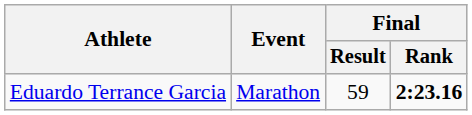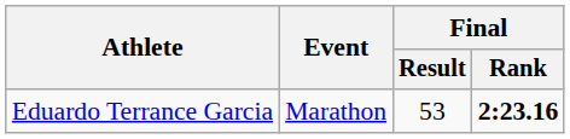Eduardo Terrance Garcia | Final / Result: 59 -> 53
